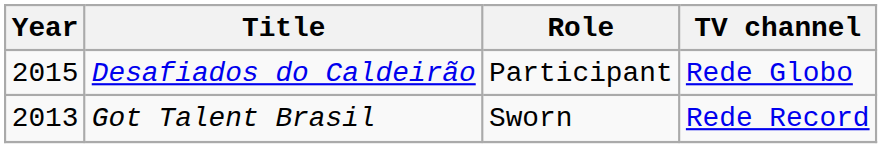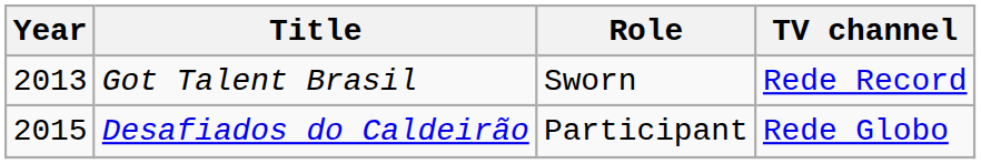rows swapped: Got Talent Brasil <-> Desafiados do Caldeirão
